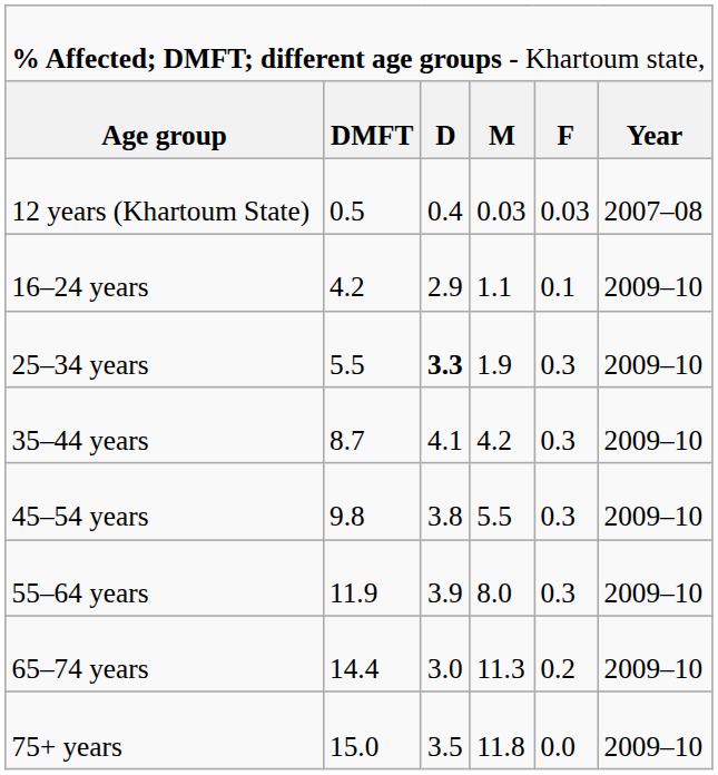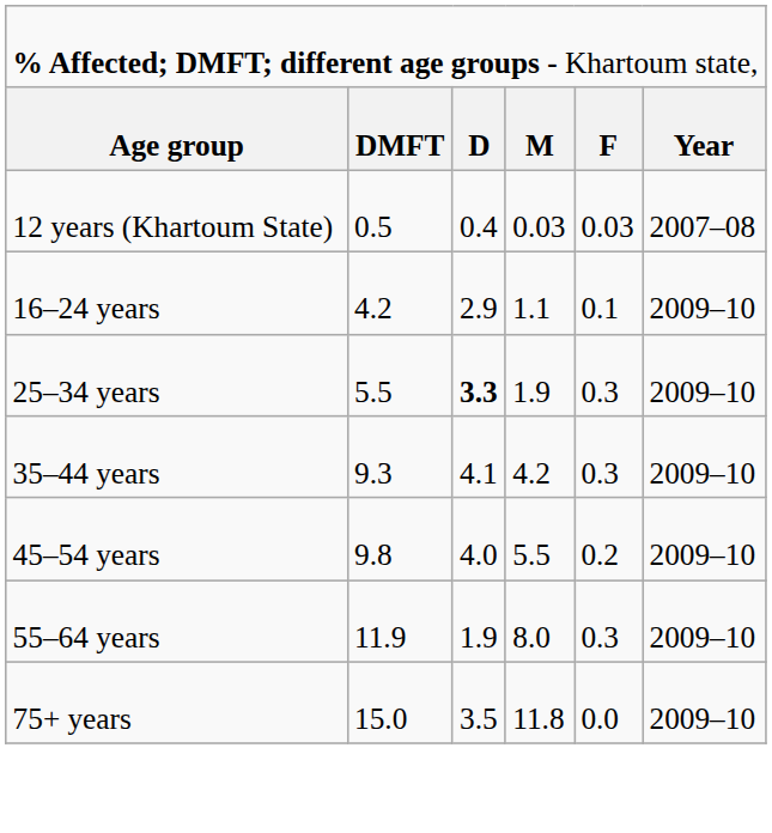35–44 years | column 2: 8.7 -> 9.3
45–54 years | column 3: 3.8 -> 4.0
45–54 years | column 5: 0.3 -> 0.2
55–64 years | column 3: 3.9 -> 1.9
- row: 65–74 years | 14.4 | 3.0 | 11.3 | 0.2 | 2009–10
